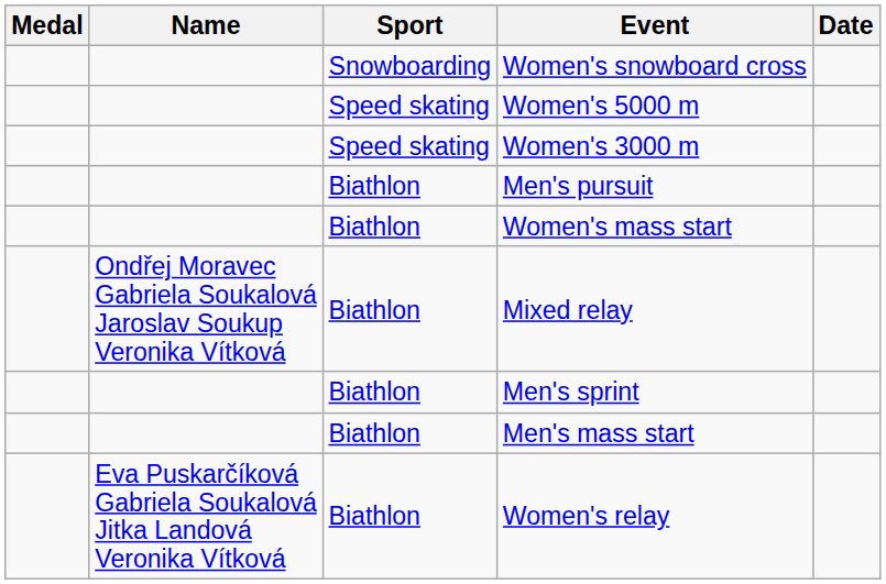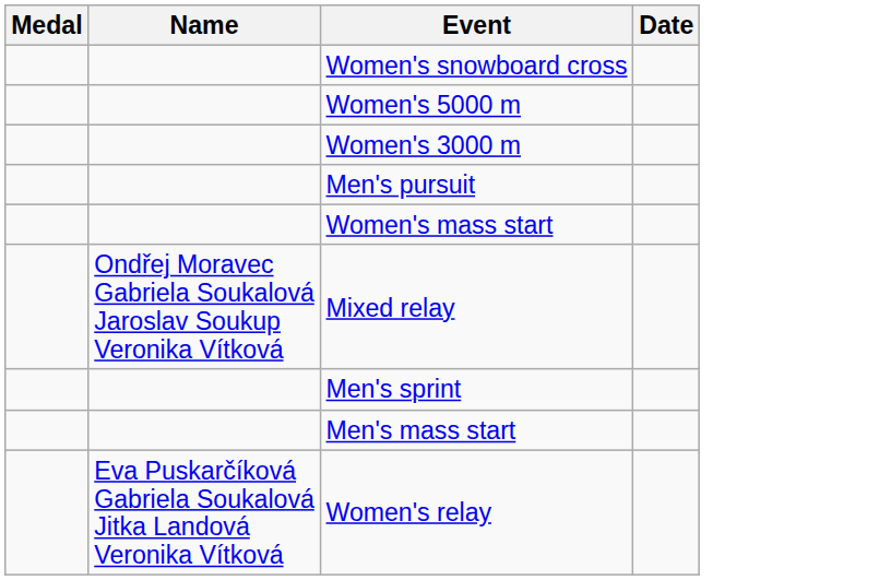- column: Sport | Snowboarding | Speed skating | Speed skating | Biathlon | Biathlon | Biathlon | Biathlon | Biathlon | Biathlon
